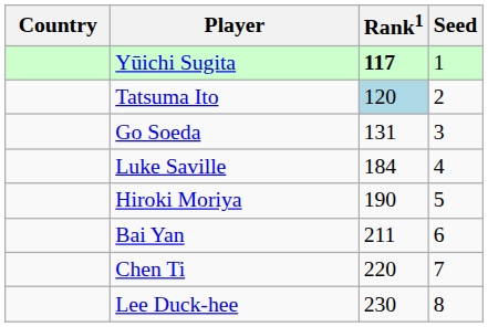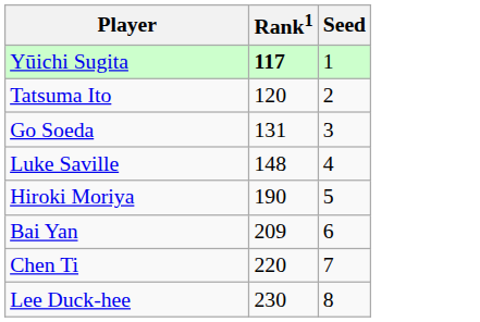- column: Country
Tatsuma Ito | Rank1: lightblue background -> no background
Luke Saville | Rank1: 184 -> 148
Bai Yan | Rank1: 211 -> 209
